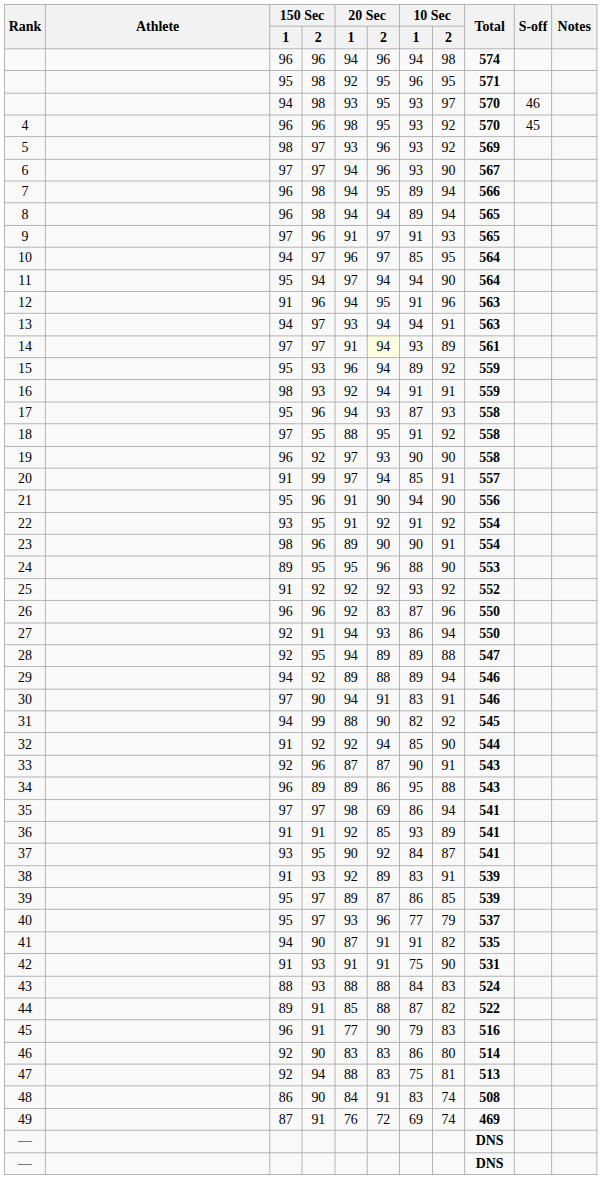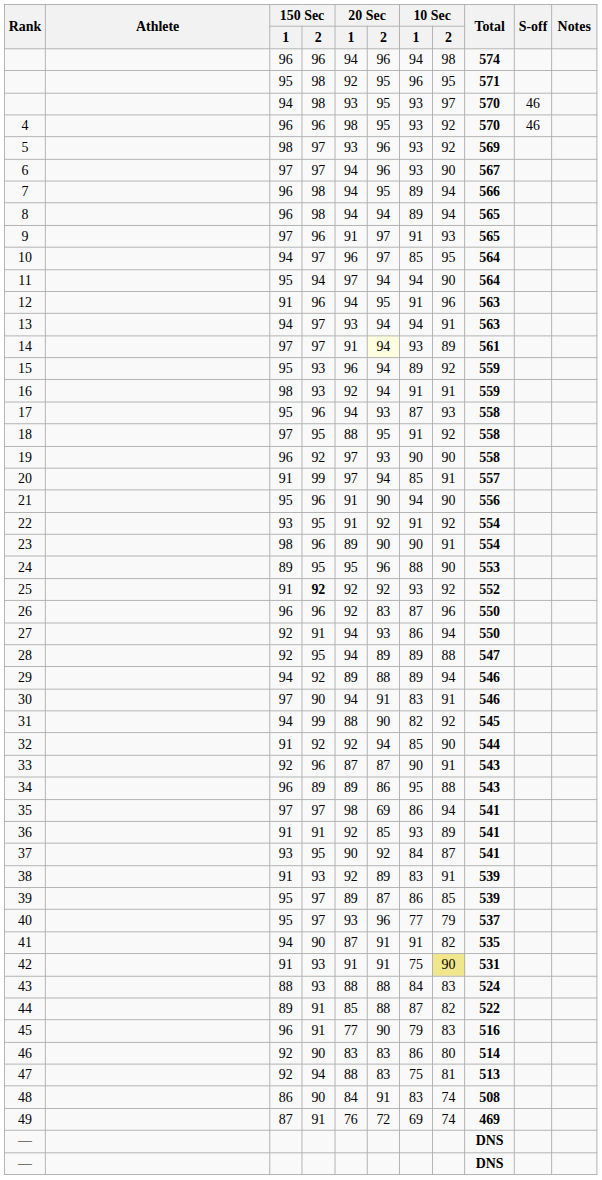4 | S-off: 45 -> 46
25 | 150 Sec / 2: normal -> bold
42 | 10 Sec / 2: no background -> khaki background
